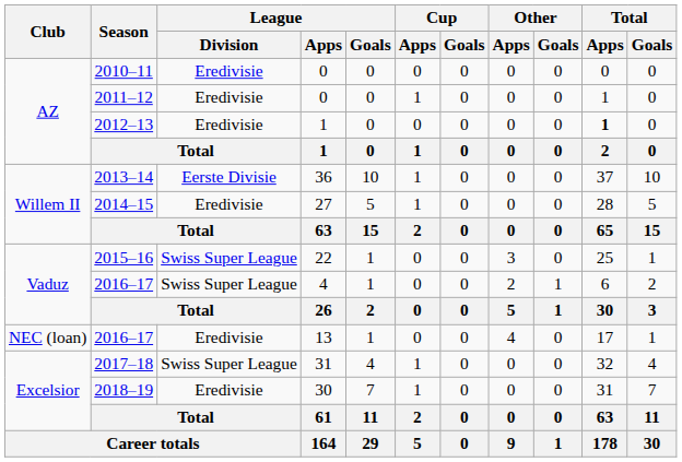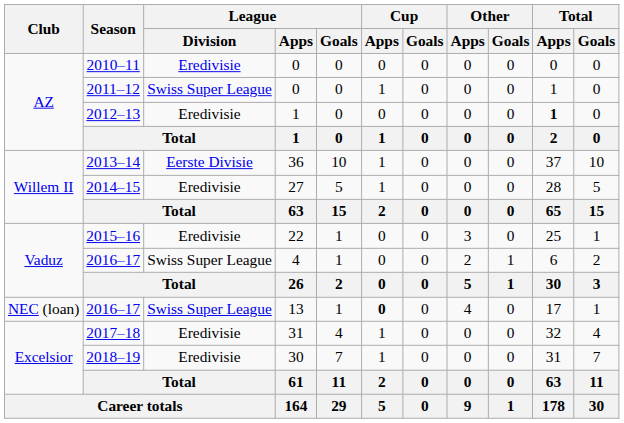2011–12 | League / Division: Eredivisie -> Swiss Super League
2015–16 | League / Division: Swiss Super League -> Eredivisie
2016–17 / 13 | League / Division: Eredivisie -> Swiss Super League
2016–17 / 13 | Cup / Apps: normal -> bold
2017–18 | League / Division: Swiss Super League -> Eredivisie
